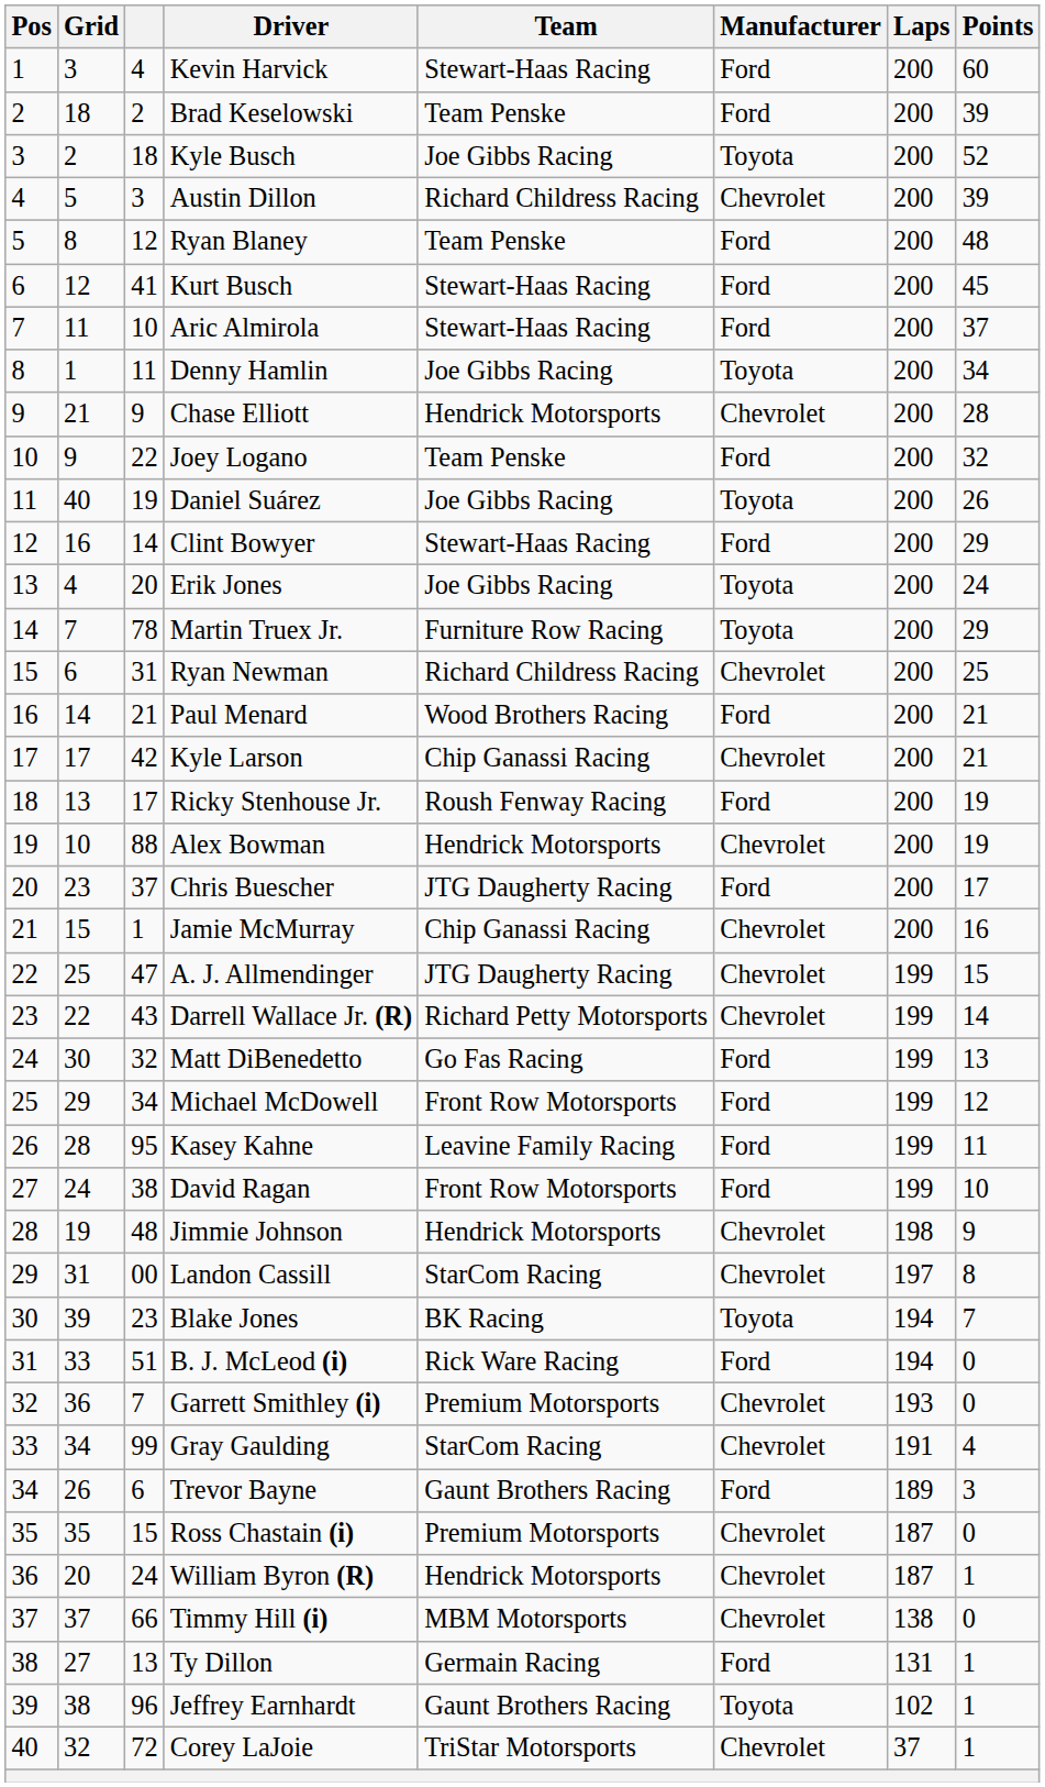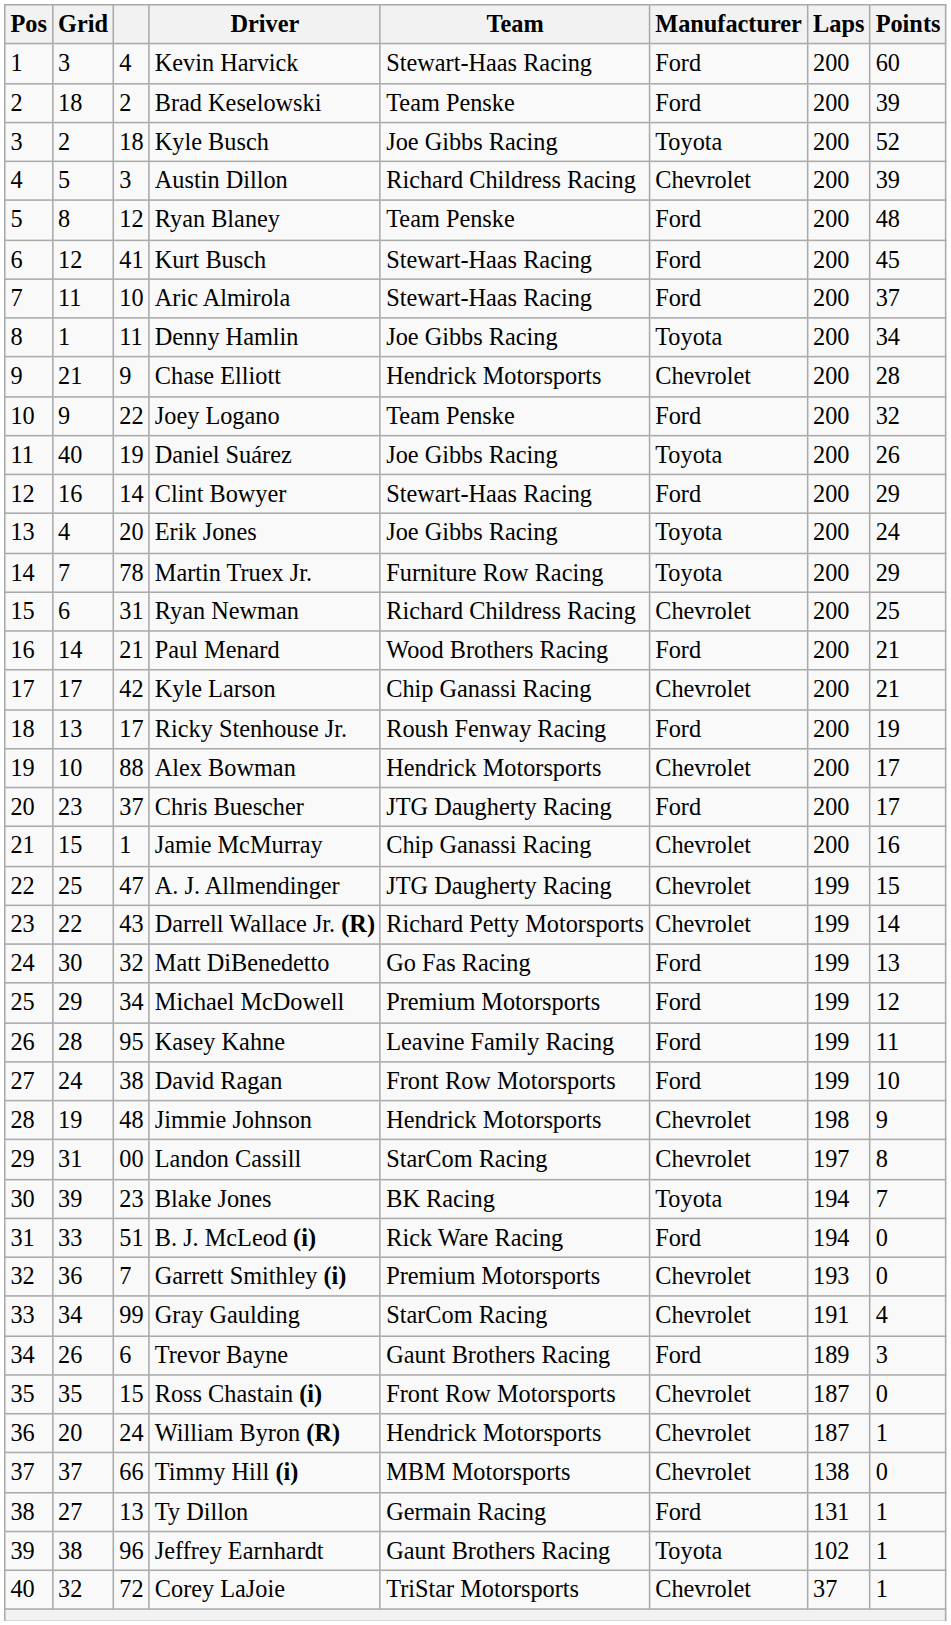Alex Bowman | Points: 19 -> 17
Michael McDowell | Team: Front Row Motorsports -> Premium Motorsports
Ross Chastain (i) | Team: Premium Motorsports -> Front Row Motorsports
